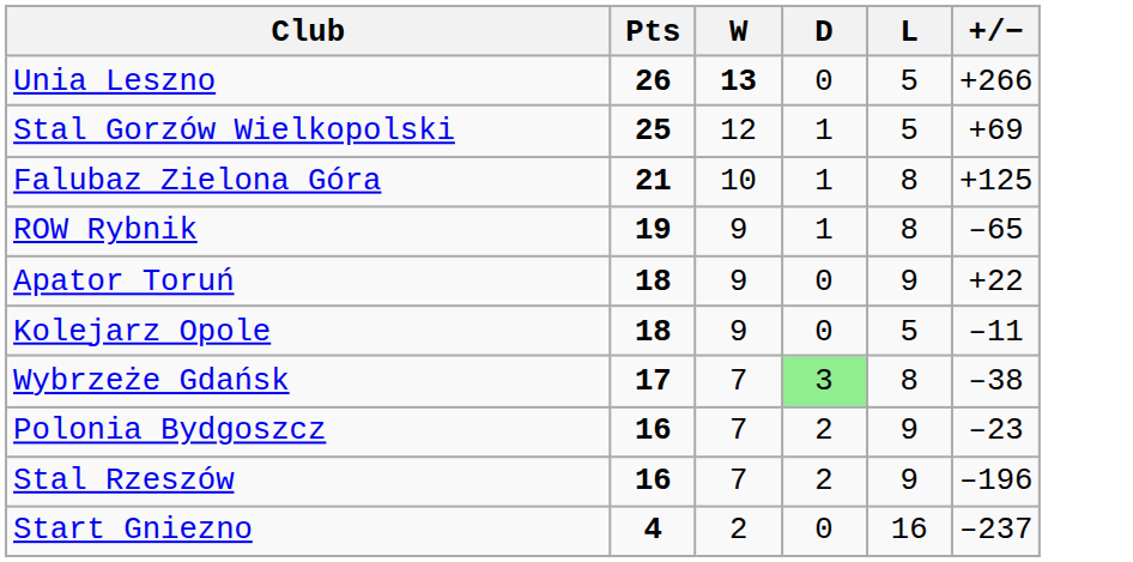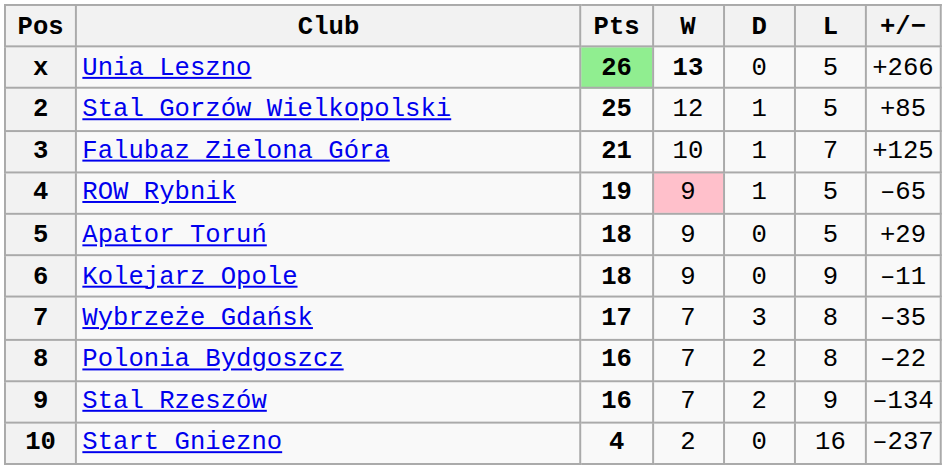+ column: Pos | x | 2 | 3 | 4 | 5 | 6 | 7 | 8 | 9 | 10
Unia Leszno | Pts: no background -> lightgreen background
Stal Gorzów Wielkopolski | +/−: +69 -> +85
Falubaz Zielona Góra | L: 8 -> 7
ROW Rybnik | W: no background -> pink background
ROW Rybnik | L: 8 -> 5
Apator Toruń | L: 9 -> 5
Apator Toruń | +/−: +22 -> +29
Kolejarz Opole | L: 5 -> 9
Wybrzeże Gdańsk | D: lightgreen background -> no background
Wybrzeże Gdańsk | +/−: –38 -> –35
Polonia Bydgoszcz | L: 9 -> 8
Polonia Bydgoszcz | +/−: –23 -> –22
Stal Rzeszów | +/−: –196 -> –134
